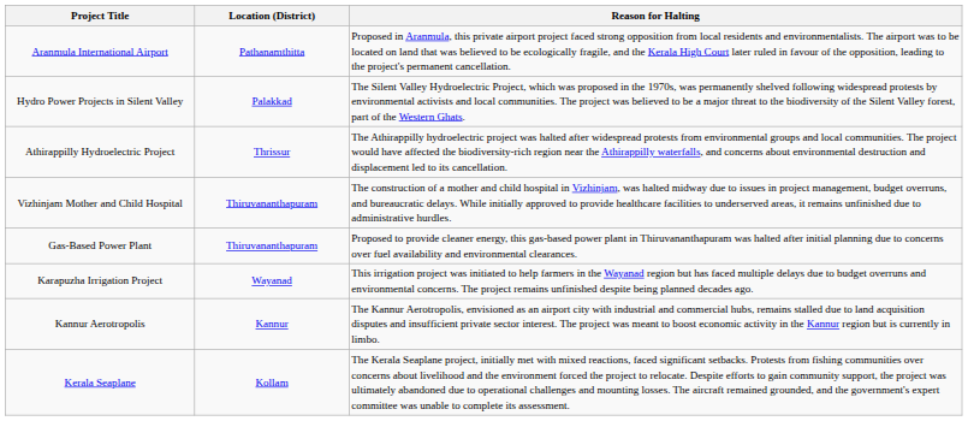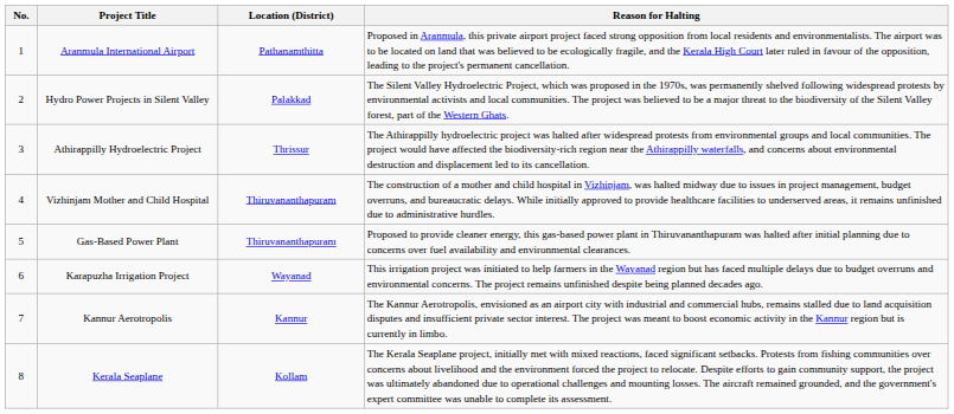+ column: No. | 1 | 2 | 3 | 4 | 5 | 6 | 7 | 8
